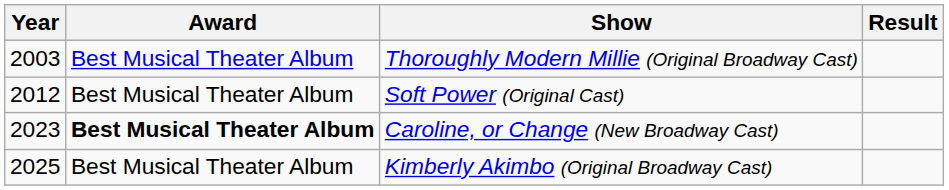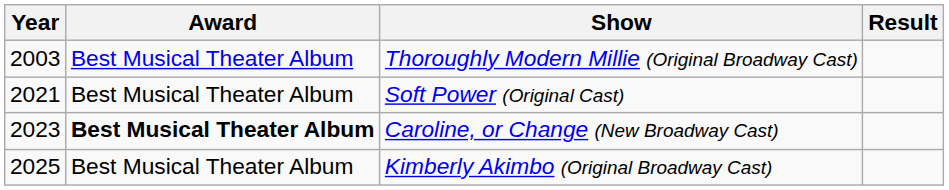Soft Power (Original Cast) | Year: 2012 -> 2021
